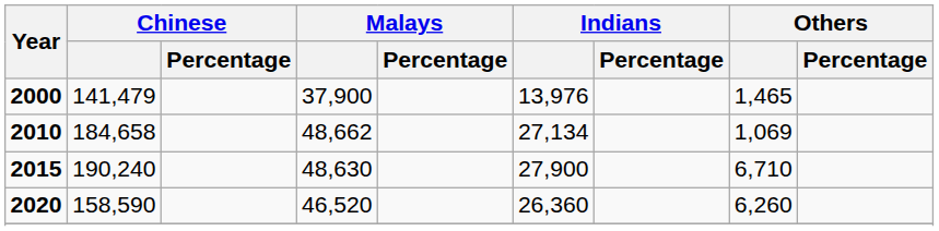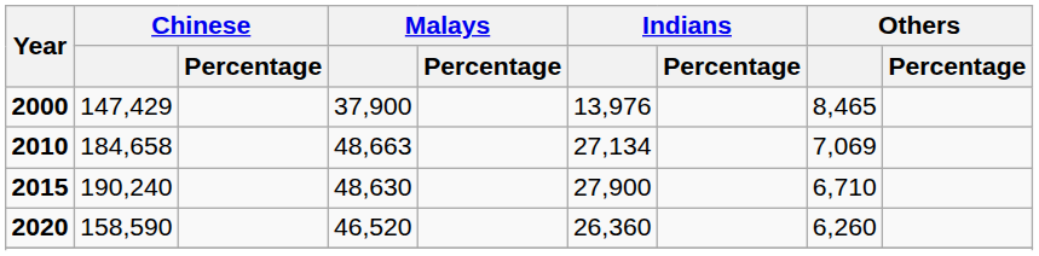2000 | Chinese: 141,479 -> 147,429
2000 | Others: 1,465 -> 8,465
2010 | Malays: 48,662 -> 48,663
2010 | Others: 1,069 -> 7,069
